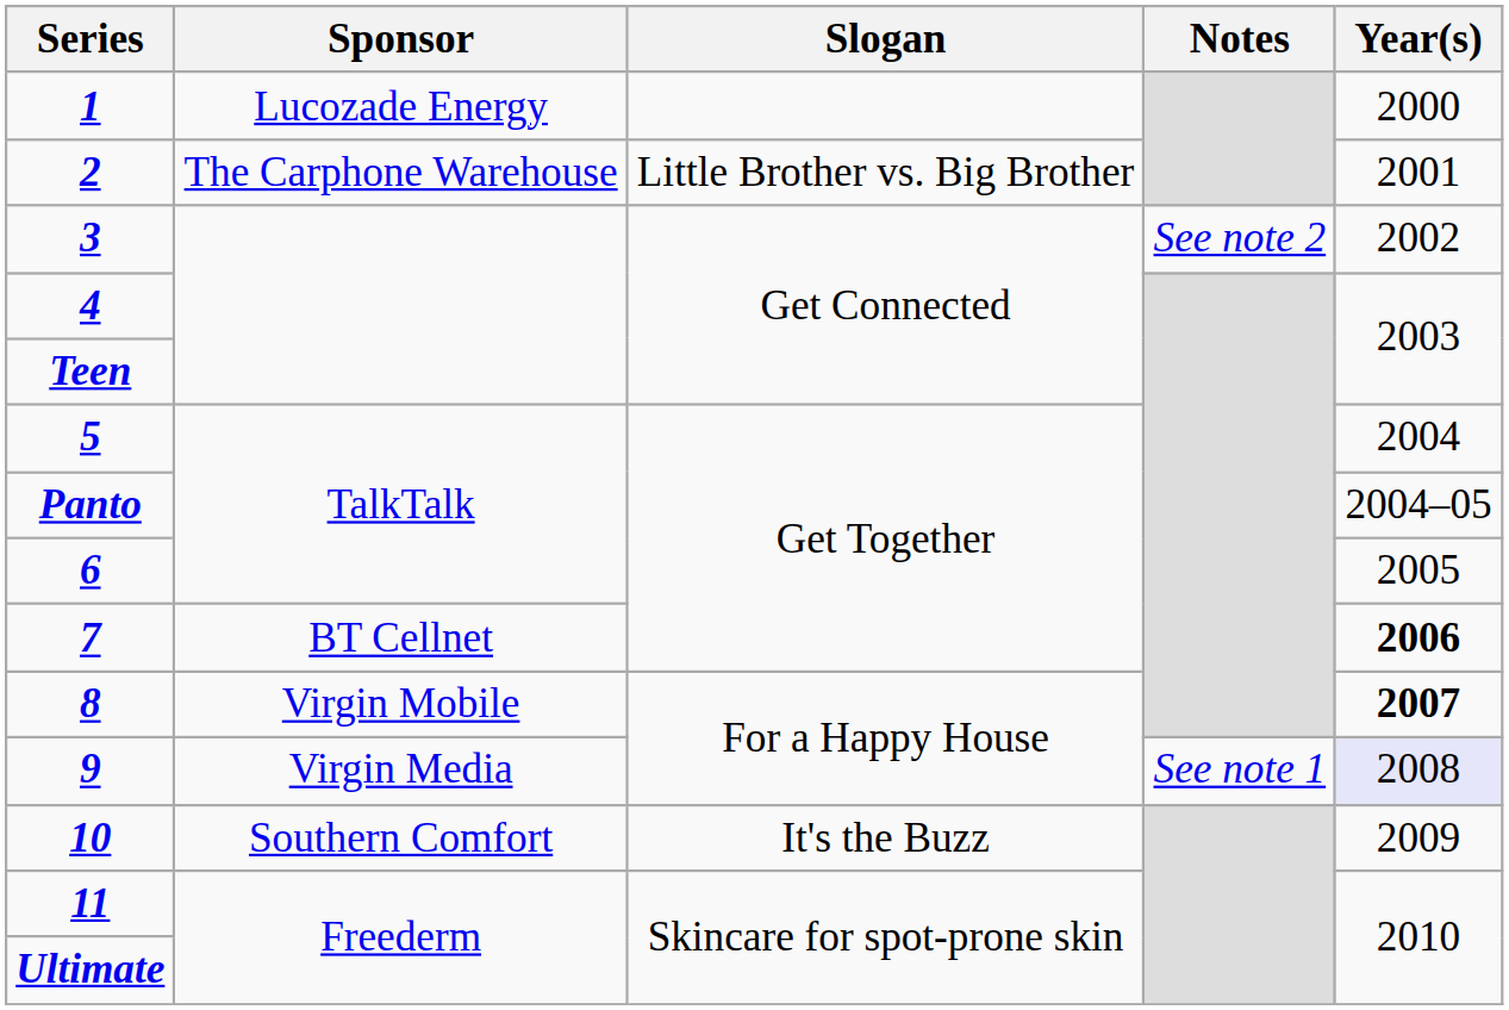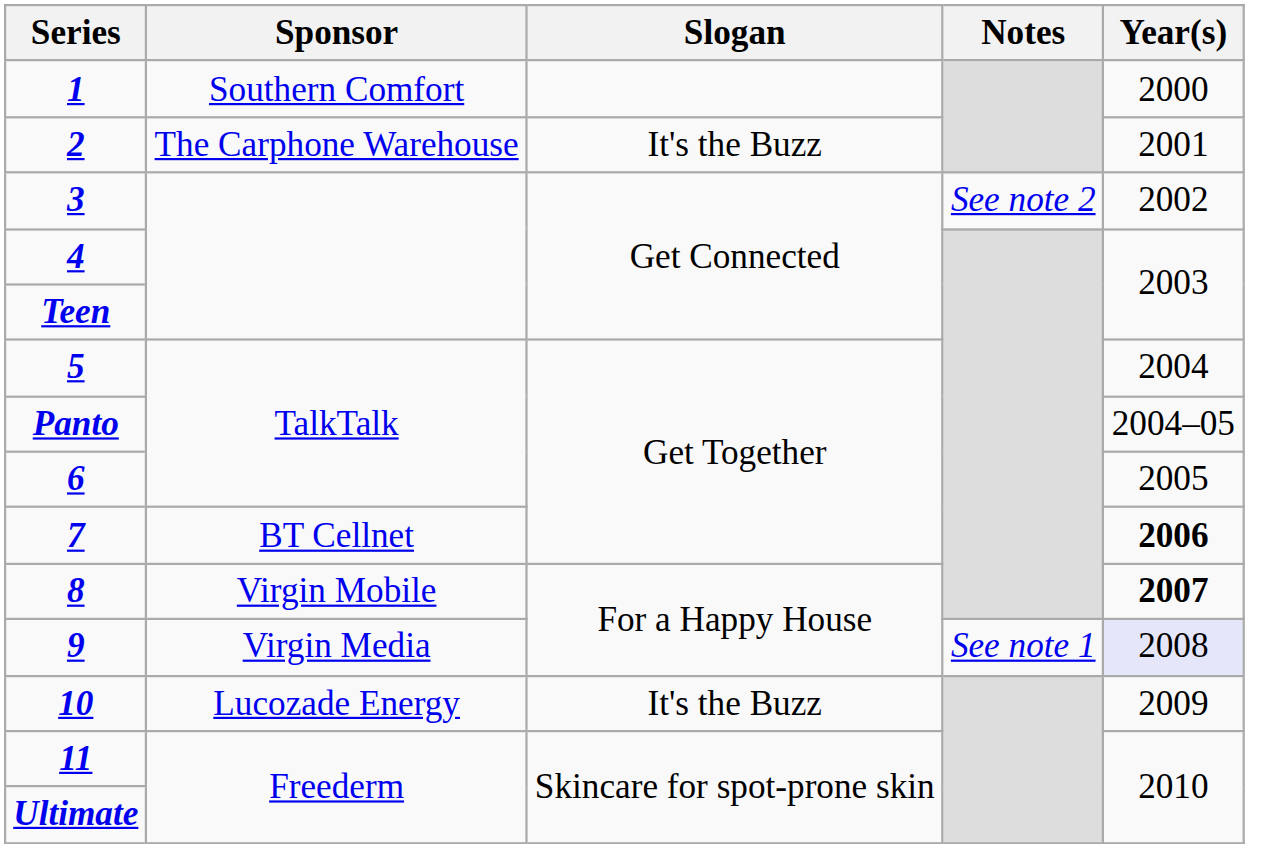1 | Sponsor: Lucozade Energy -> Southern Comfort
2 | Slogan: Little Brother vs. Big Brother -> It's the Buzz
10 | Sponsor: Southern Comfort -> Lucozade Energy
